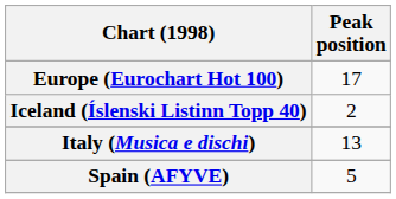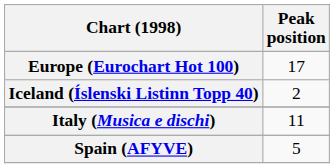Italy (Musica e dischi) | Peak position: 13 -> 11
